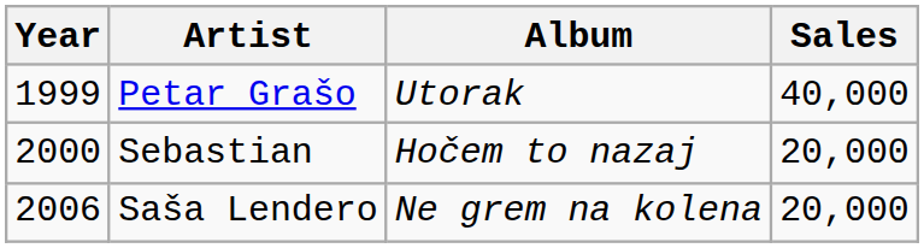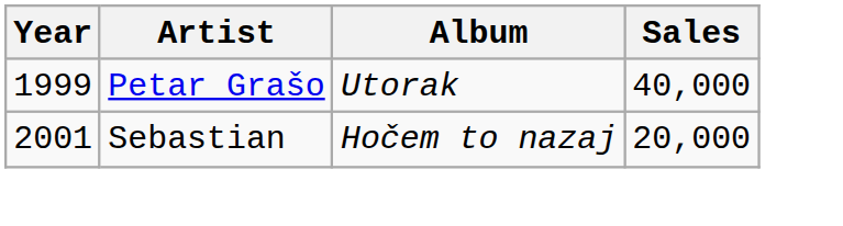Sebastian | Year: 2000 -> 2001
- row: 2006 | Saša Lendero | Ne grem na kolena | 20,000
